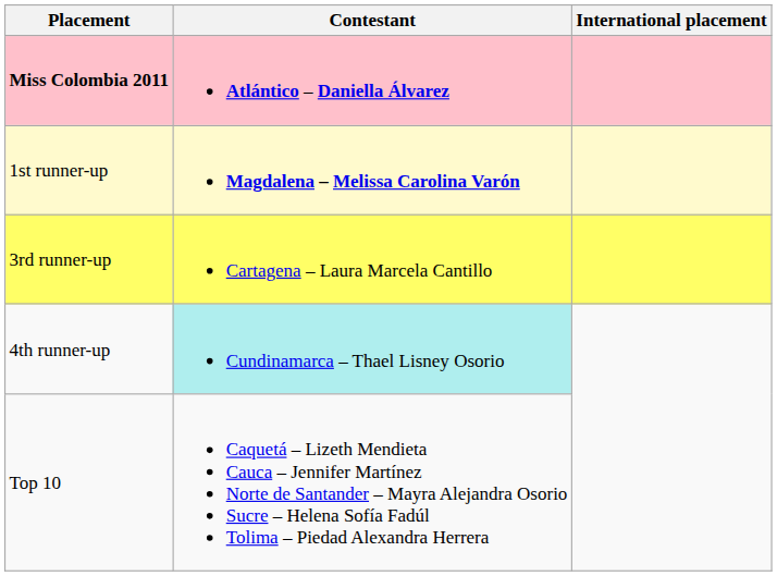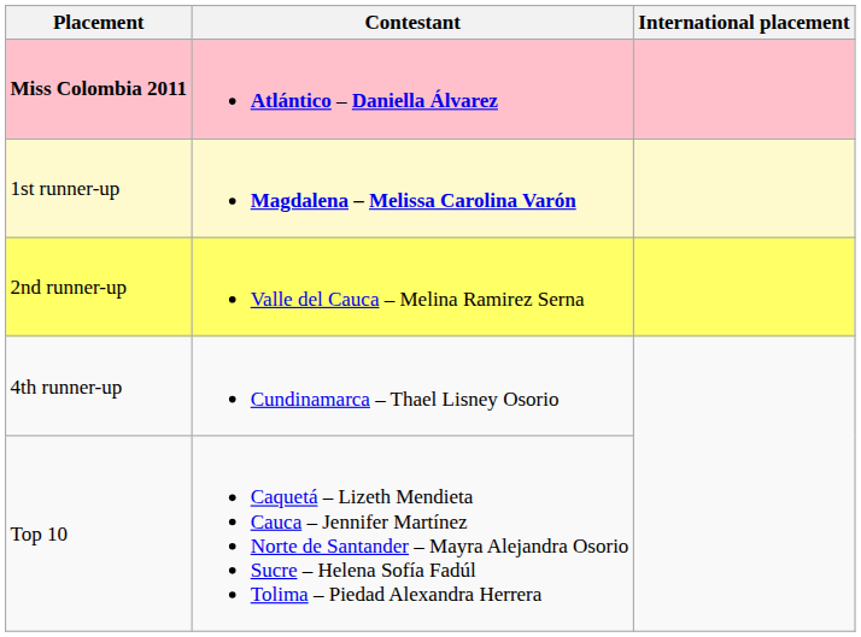+ row: 2nd runner-up | Valle del Cauca – Melina Ramirez Serna
- row: 3rd runner-up | Cartagena – Laura Marcela Cantillo
4th runner-up | Contestant: paleturquoise background -> no background
